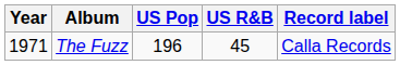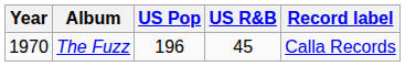The Fuzz | Year: 1971 -> 1970
